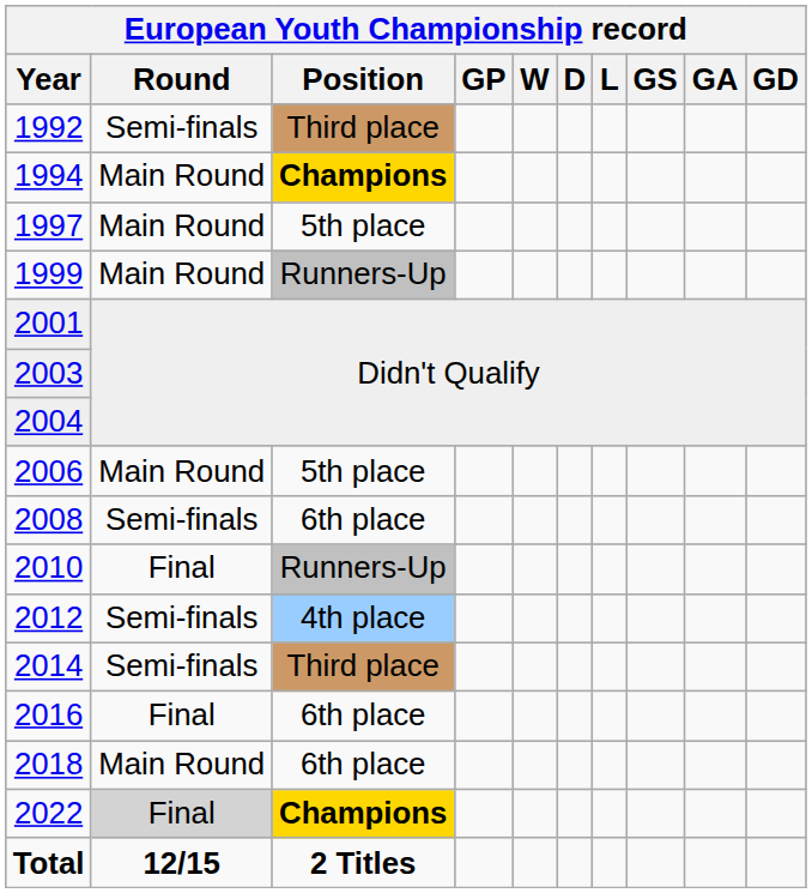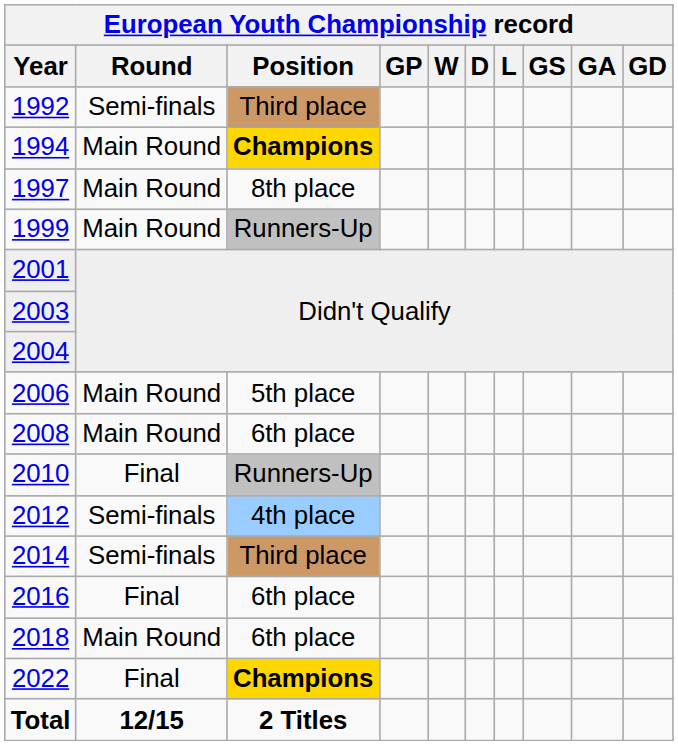1997 | European Youth Championship record / Position: 5th place -> 8th place
2008 | European Youth Championship record / Round: Semi-finals -> Main Round
2022 | European Youth Championship record / Round: lightgrey background -> no background
